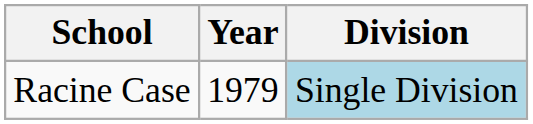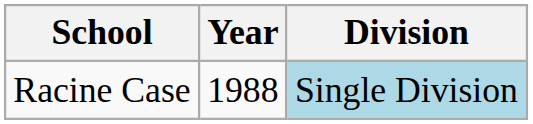Racine Case | Year: 1979 -> 1988
